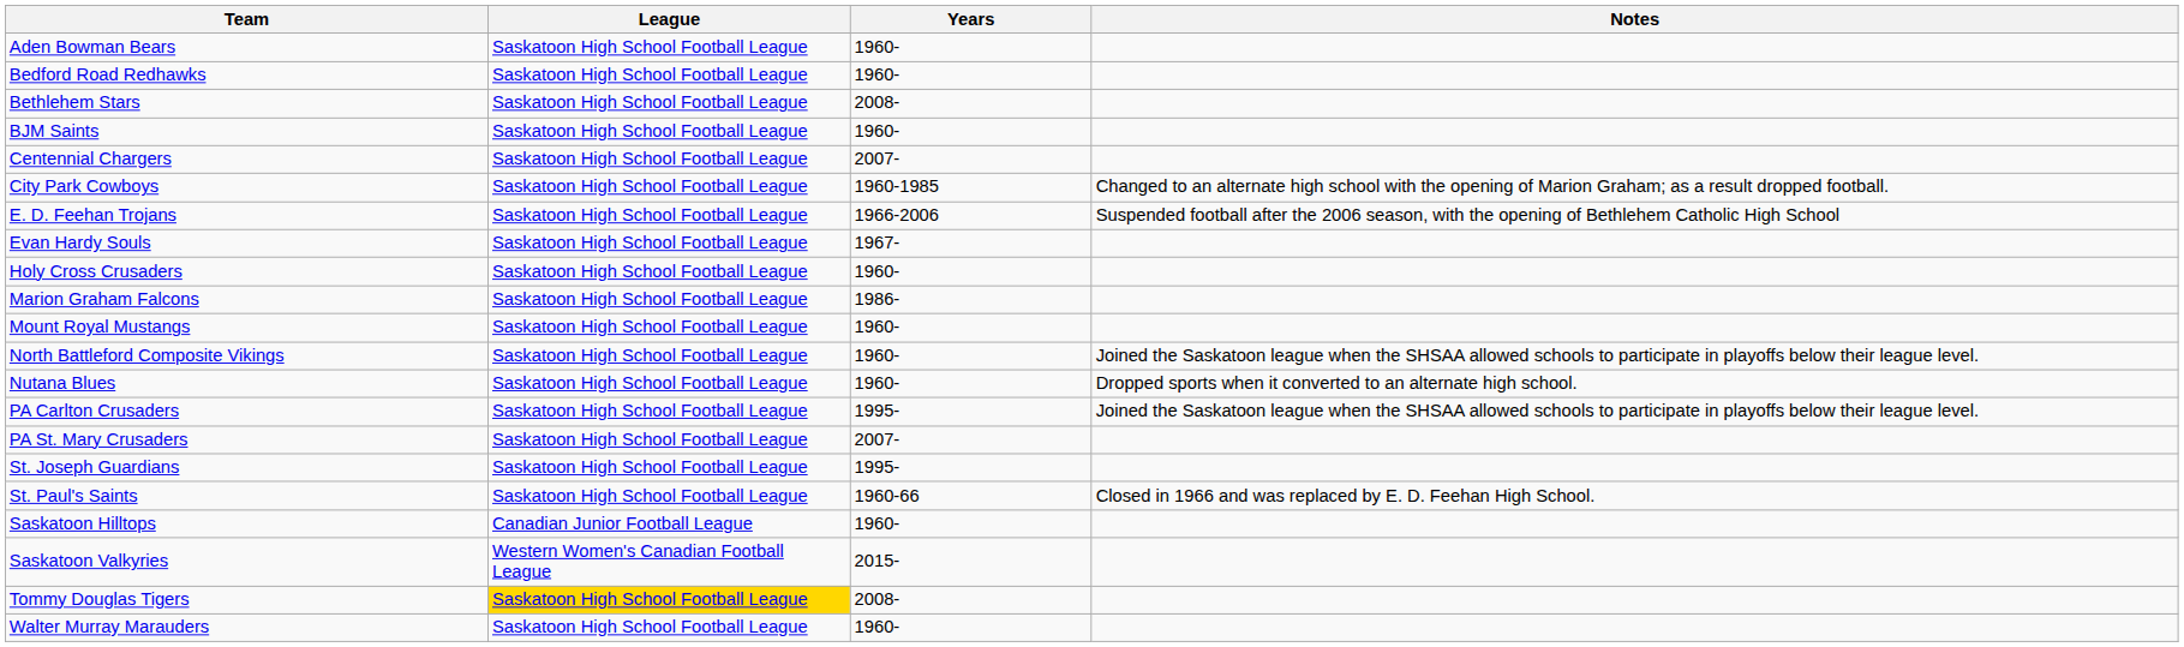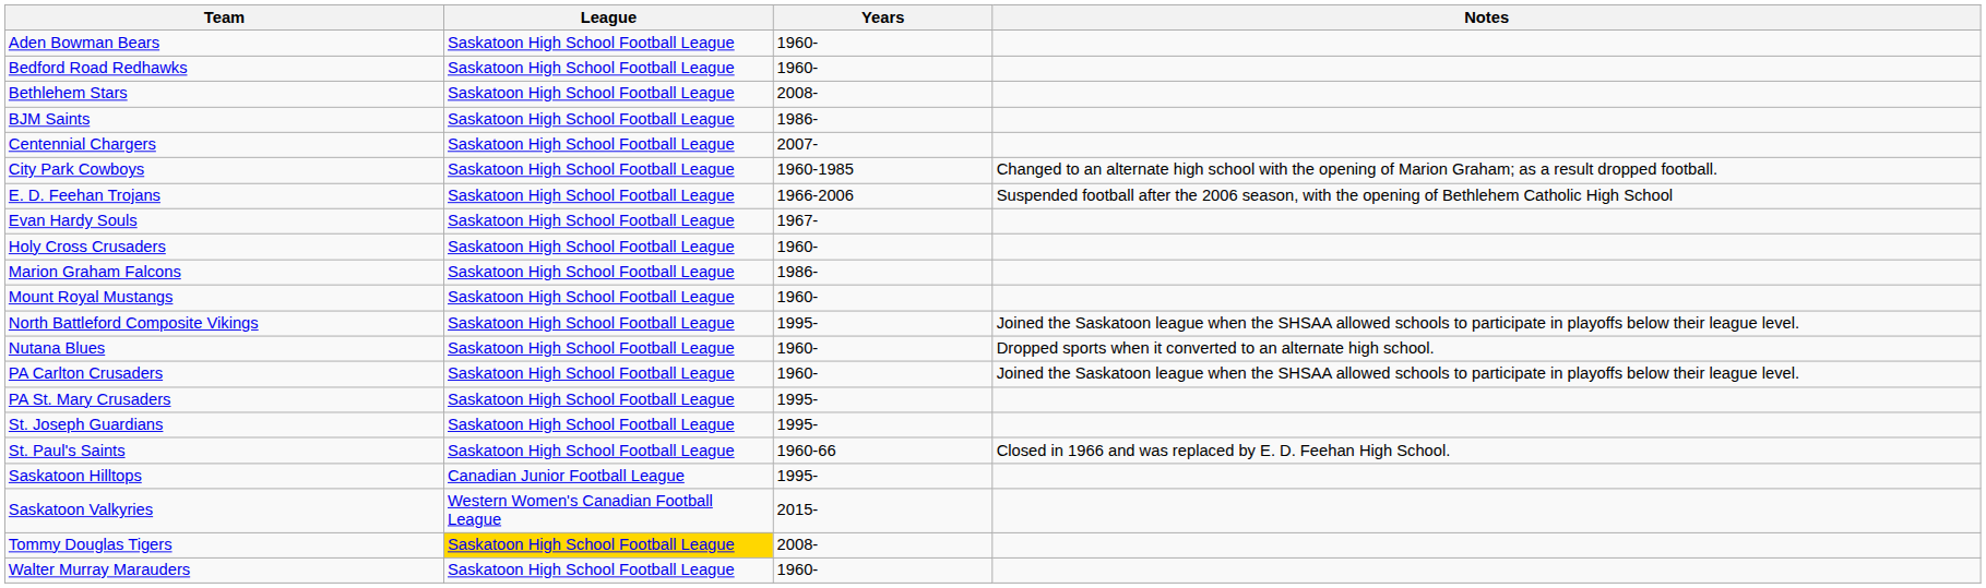BJM Saints | Years: 1960- -> 1986-
North Battleford Composite Vikings | Years: 1960- -> 1995-
PA Carlton Crusaders | Years: 1995- -> 1960-
PA St. Mary Crusaders | Years: 2007- -> 1995-
Saskatoon Hilltops | Years: 1960- -> 1995-
